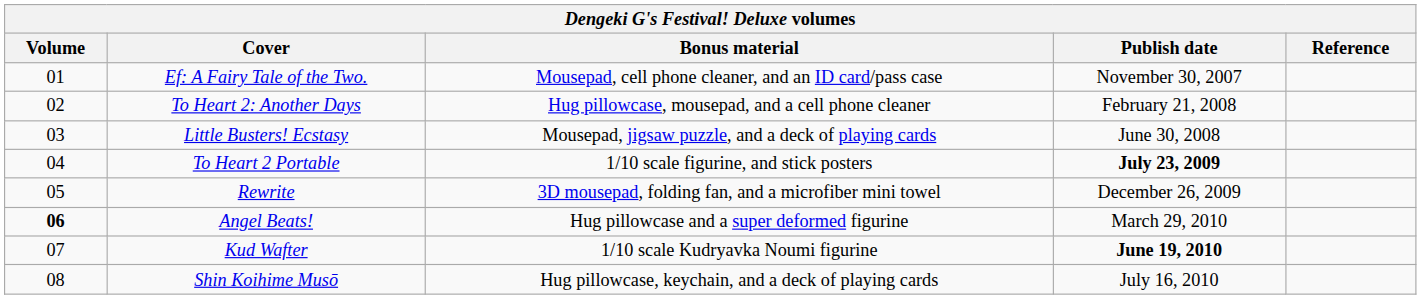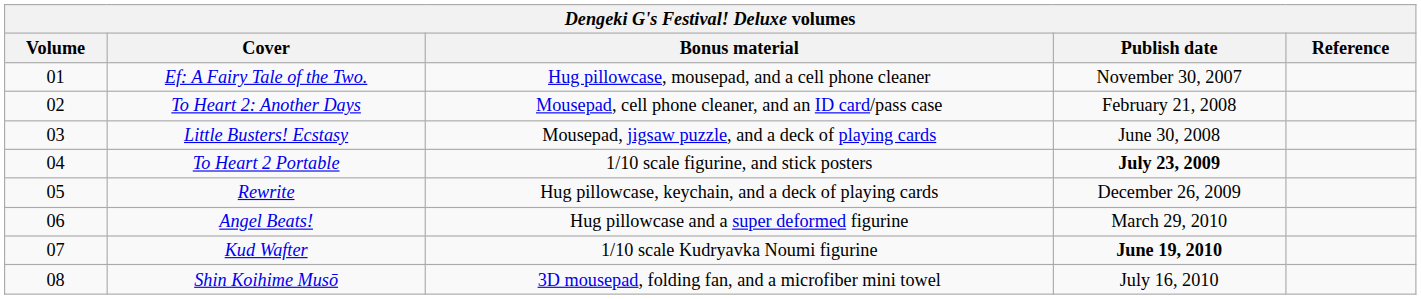Ef: A Fairy Tale of the Two. | Bonus material: Mousepad, cell phone cleaner, and an ID card/pass case -> Hug pillowcase, mousepad, and a cell phone cleaner
To Heart 2: Another Days | Bonus material: Hug pillowcase, mousepad, and a cell phone cleaner -> Mousepad, cell phone cleaner, and an ID card/pass case
Rewrite | Bonus material: 3D mousepad, folding fan, and a microfiber mini towel -> Hug pillowcase, keychain, and a deck of playing cards
Angel Beats! | Volume: bold -> normal
Shin Koihime Musō | Bonus material: Hug pillowcase, keychain, and a deck of playing cards -> 3D mousepad, folding fan, and a microfiber mini towel
